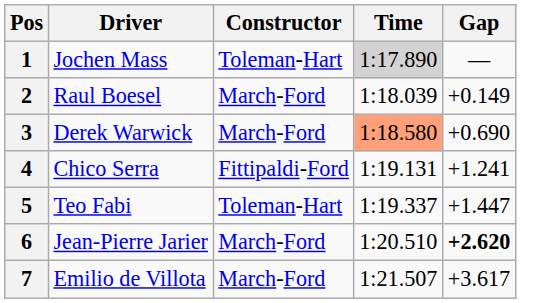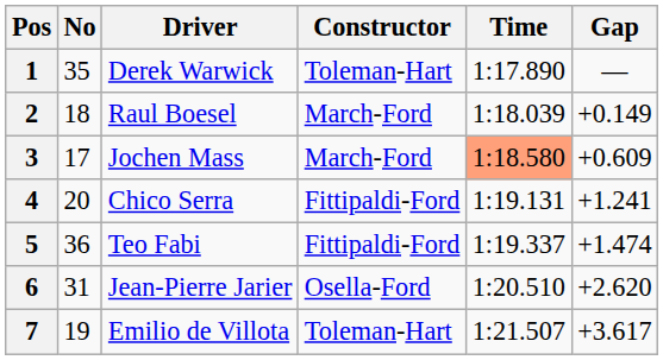+ column: No | 35 | 18 | 17 | 20 | 36 | 31 | 19
1 | Driver: Jochen Mass -> Derek Warwick
1 | Time: lightgrey background -> no background
3 | Driver: Derek Warwick -> Jochen Mass
3 | Gap: +0.690 -> +0.609
5 | Constructor: Toleman-Hart -> Fittipaldi-Ford
5 | Gap: +1.447 -> +1.474
6 | Constructor: March-Ford -> Osella-Ford
6 | Gap: bold -> normal
7 | Constructor: March-Ford -> Toleman-Hart
